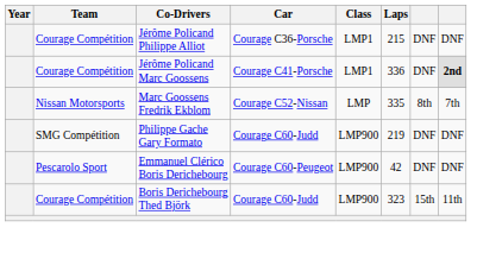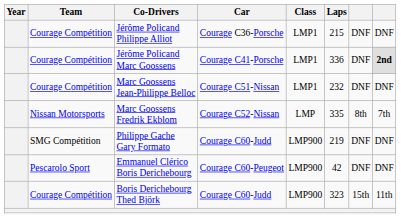+ row: Courage Compétition | Marc Goossens Jean-Philippe Belloc | Courage C51-Nissan | LMP1 | 232 | DNF | DNF
